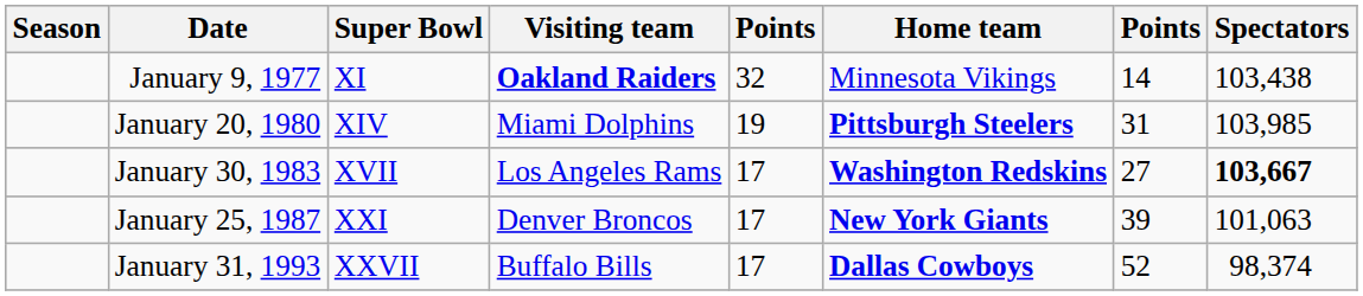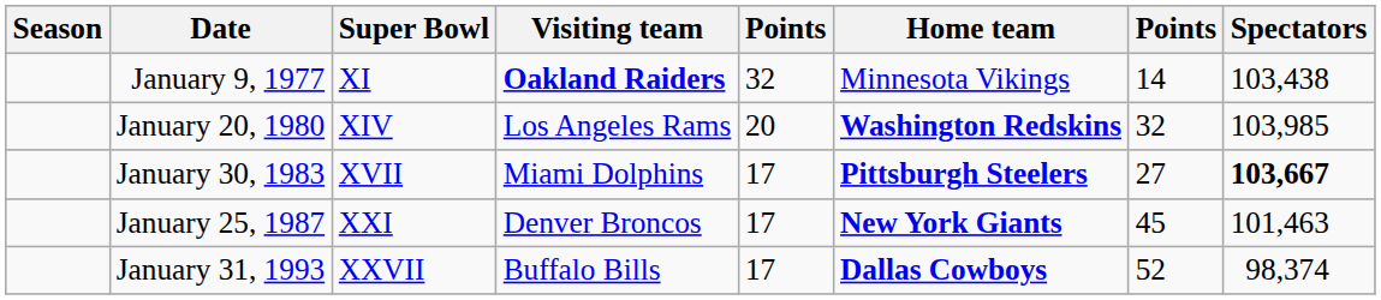January 20, 1980 | Visiting team: Miami Dolphins -> Los Angeles Rams
January 20, 1980 | column 5: 19 -> 20
January 20, 1980 | Home team: Pittsburgh Steelers -> Washington Redskins
January 20, 1980 | column 7: 31 -> 32
January 30, 1983 | Visiting team: Los Angeles Rams -> Miami Dolphins
January 30, 1983 | Home team: Washington Redskins -> Pittsburgh Steelers
January 25, 1987 | column 7: 39 -> 45
January 25, 1987 | Spectators: 101,063 -> 101,463
